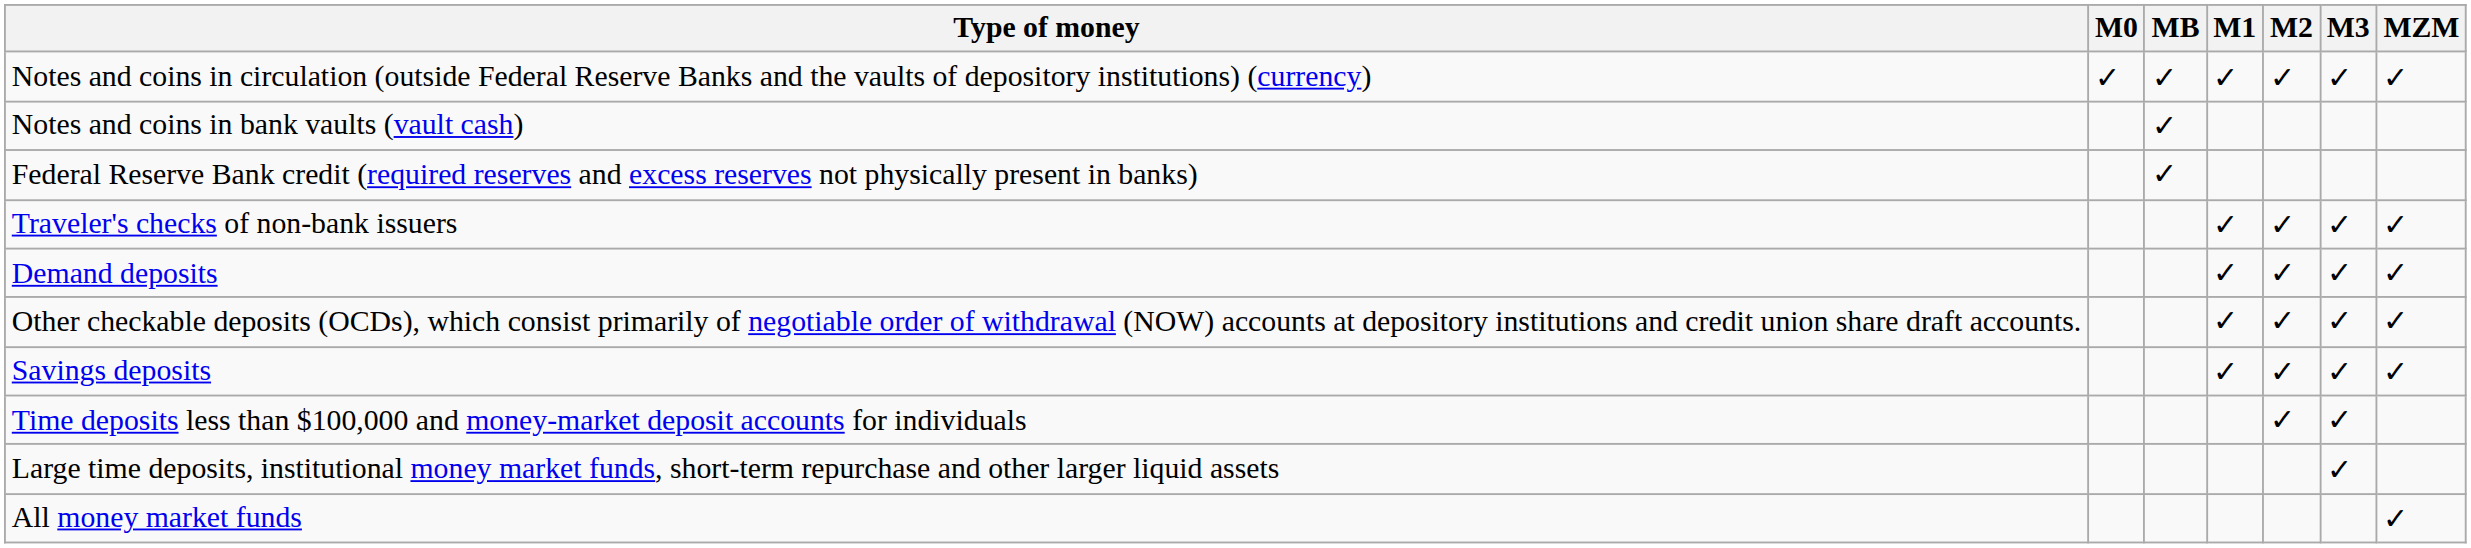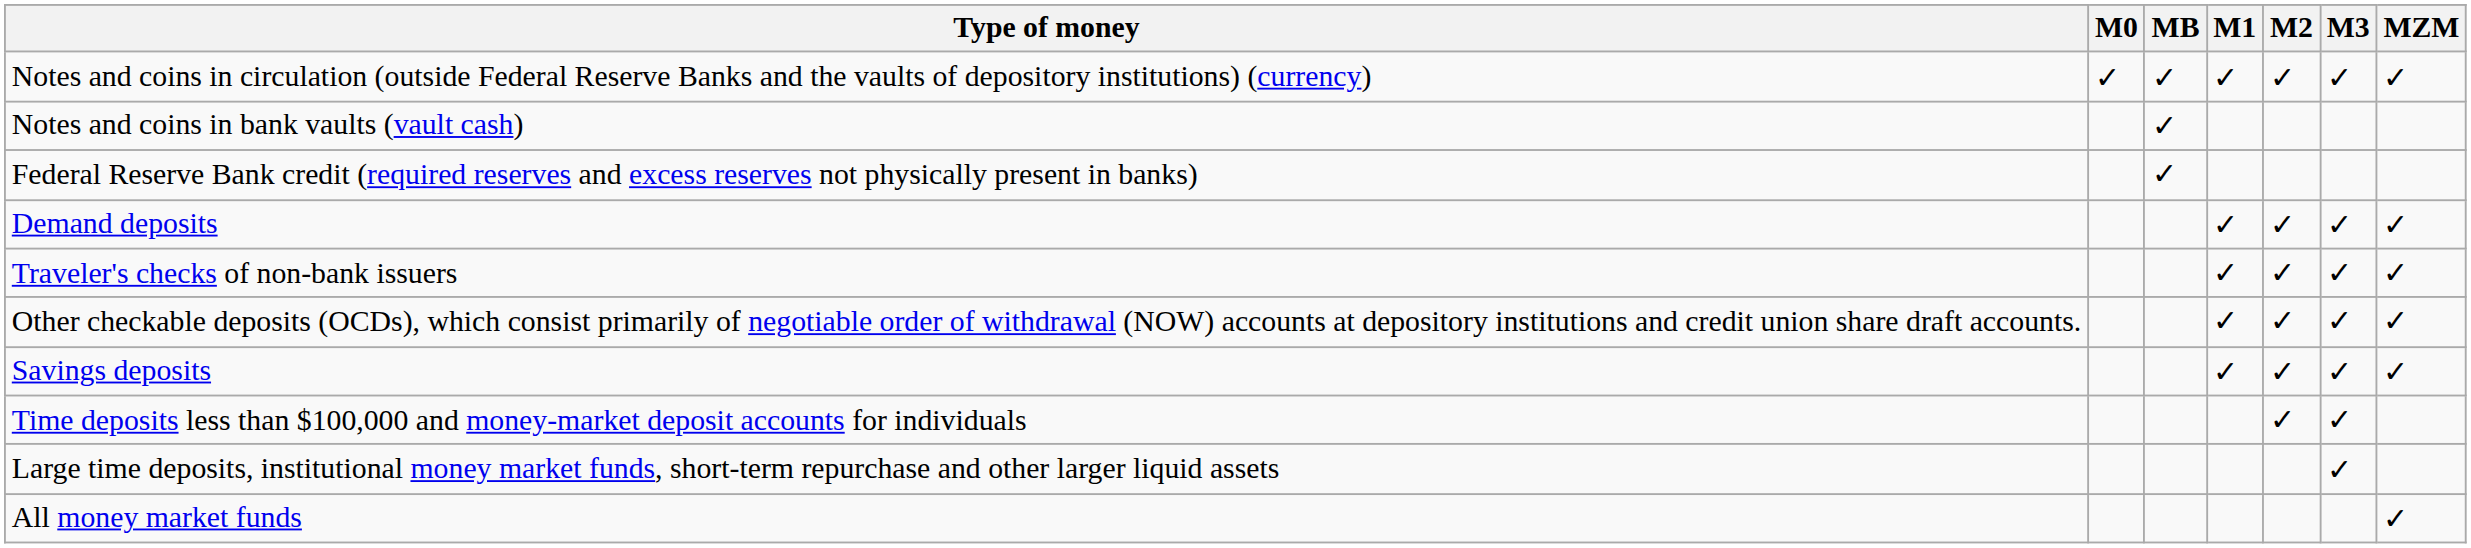rows swapped: Traveler's checks of non-bank issuers <-> Demand deposits
